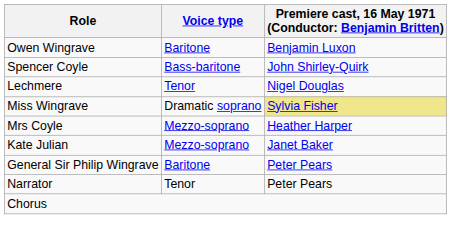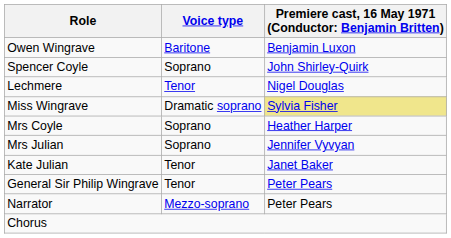Spencer Coyle | Voice type: Bass-baritone -> Soprano
Mrs Coyle | Voice type: Mezzo-soprano -> Soprano
+ row: Mrs Julian | Soprano | Jennifer Vyvyan
Kate Julian | Voice type: Mezzo-soprano -> Tenor
General Sir Philip Wingrave | Voice type: Baritone -> Tenor
Narrator | Voice type: Tenor -> Mezzo-soprano
